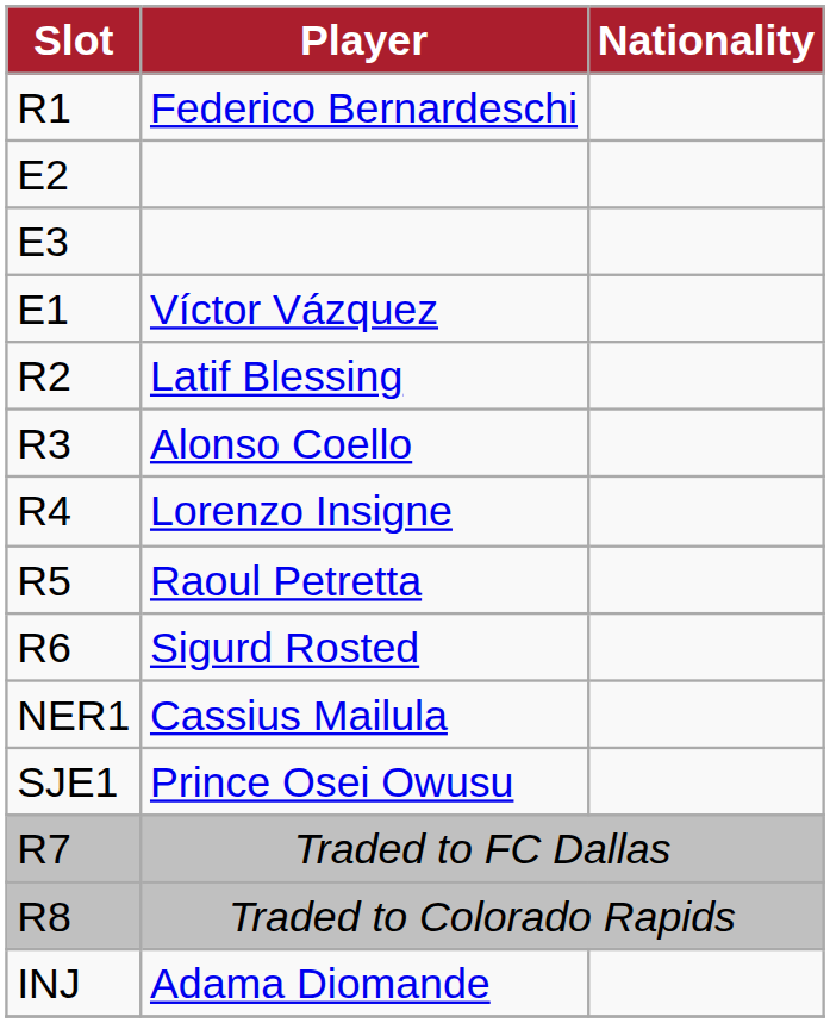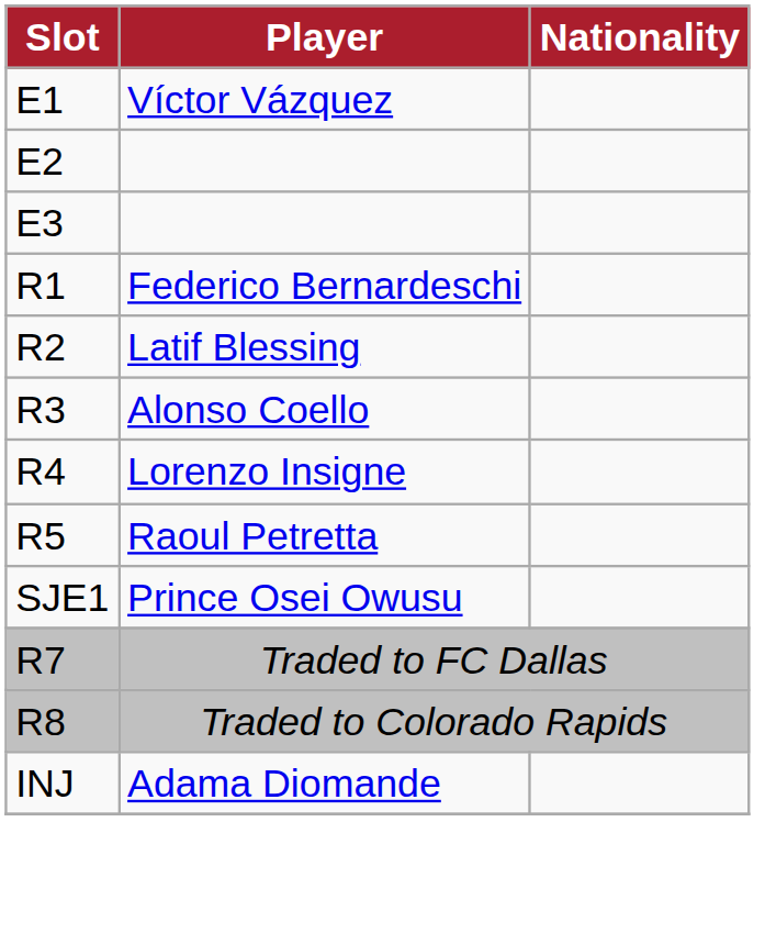rows swapped: Víctor Vázquez <-> Federico Bernardeschi
- row: R6 | Sigurd Rosted
- row: NER1 | Cassius Mailula
